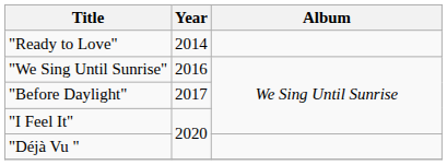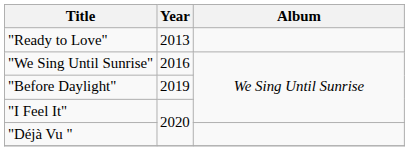"Ready to Love" | Year: 2014 -> 2013
"Before Daylight" | Year: 2017 -> 2019
